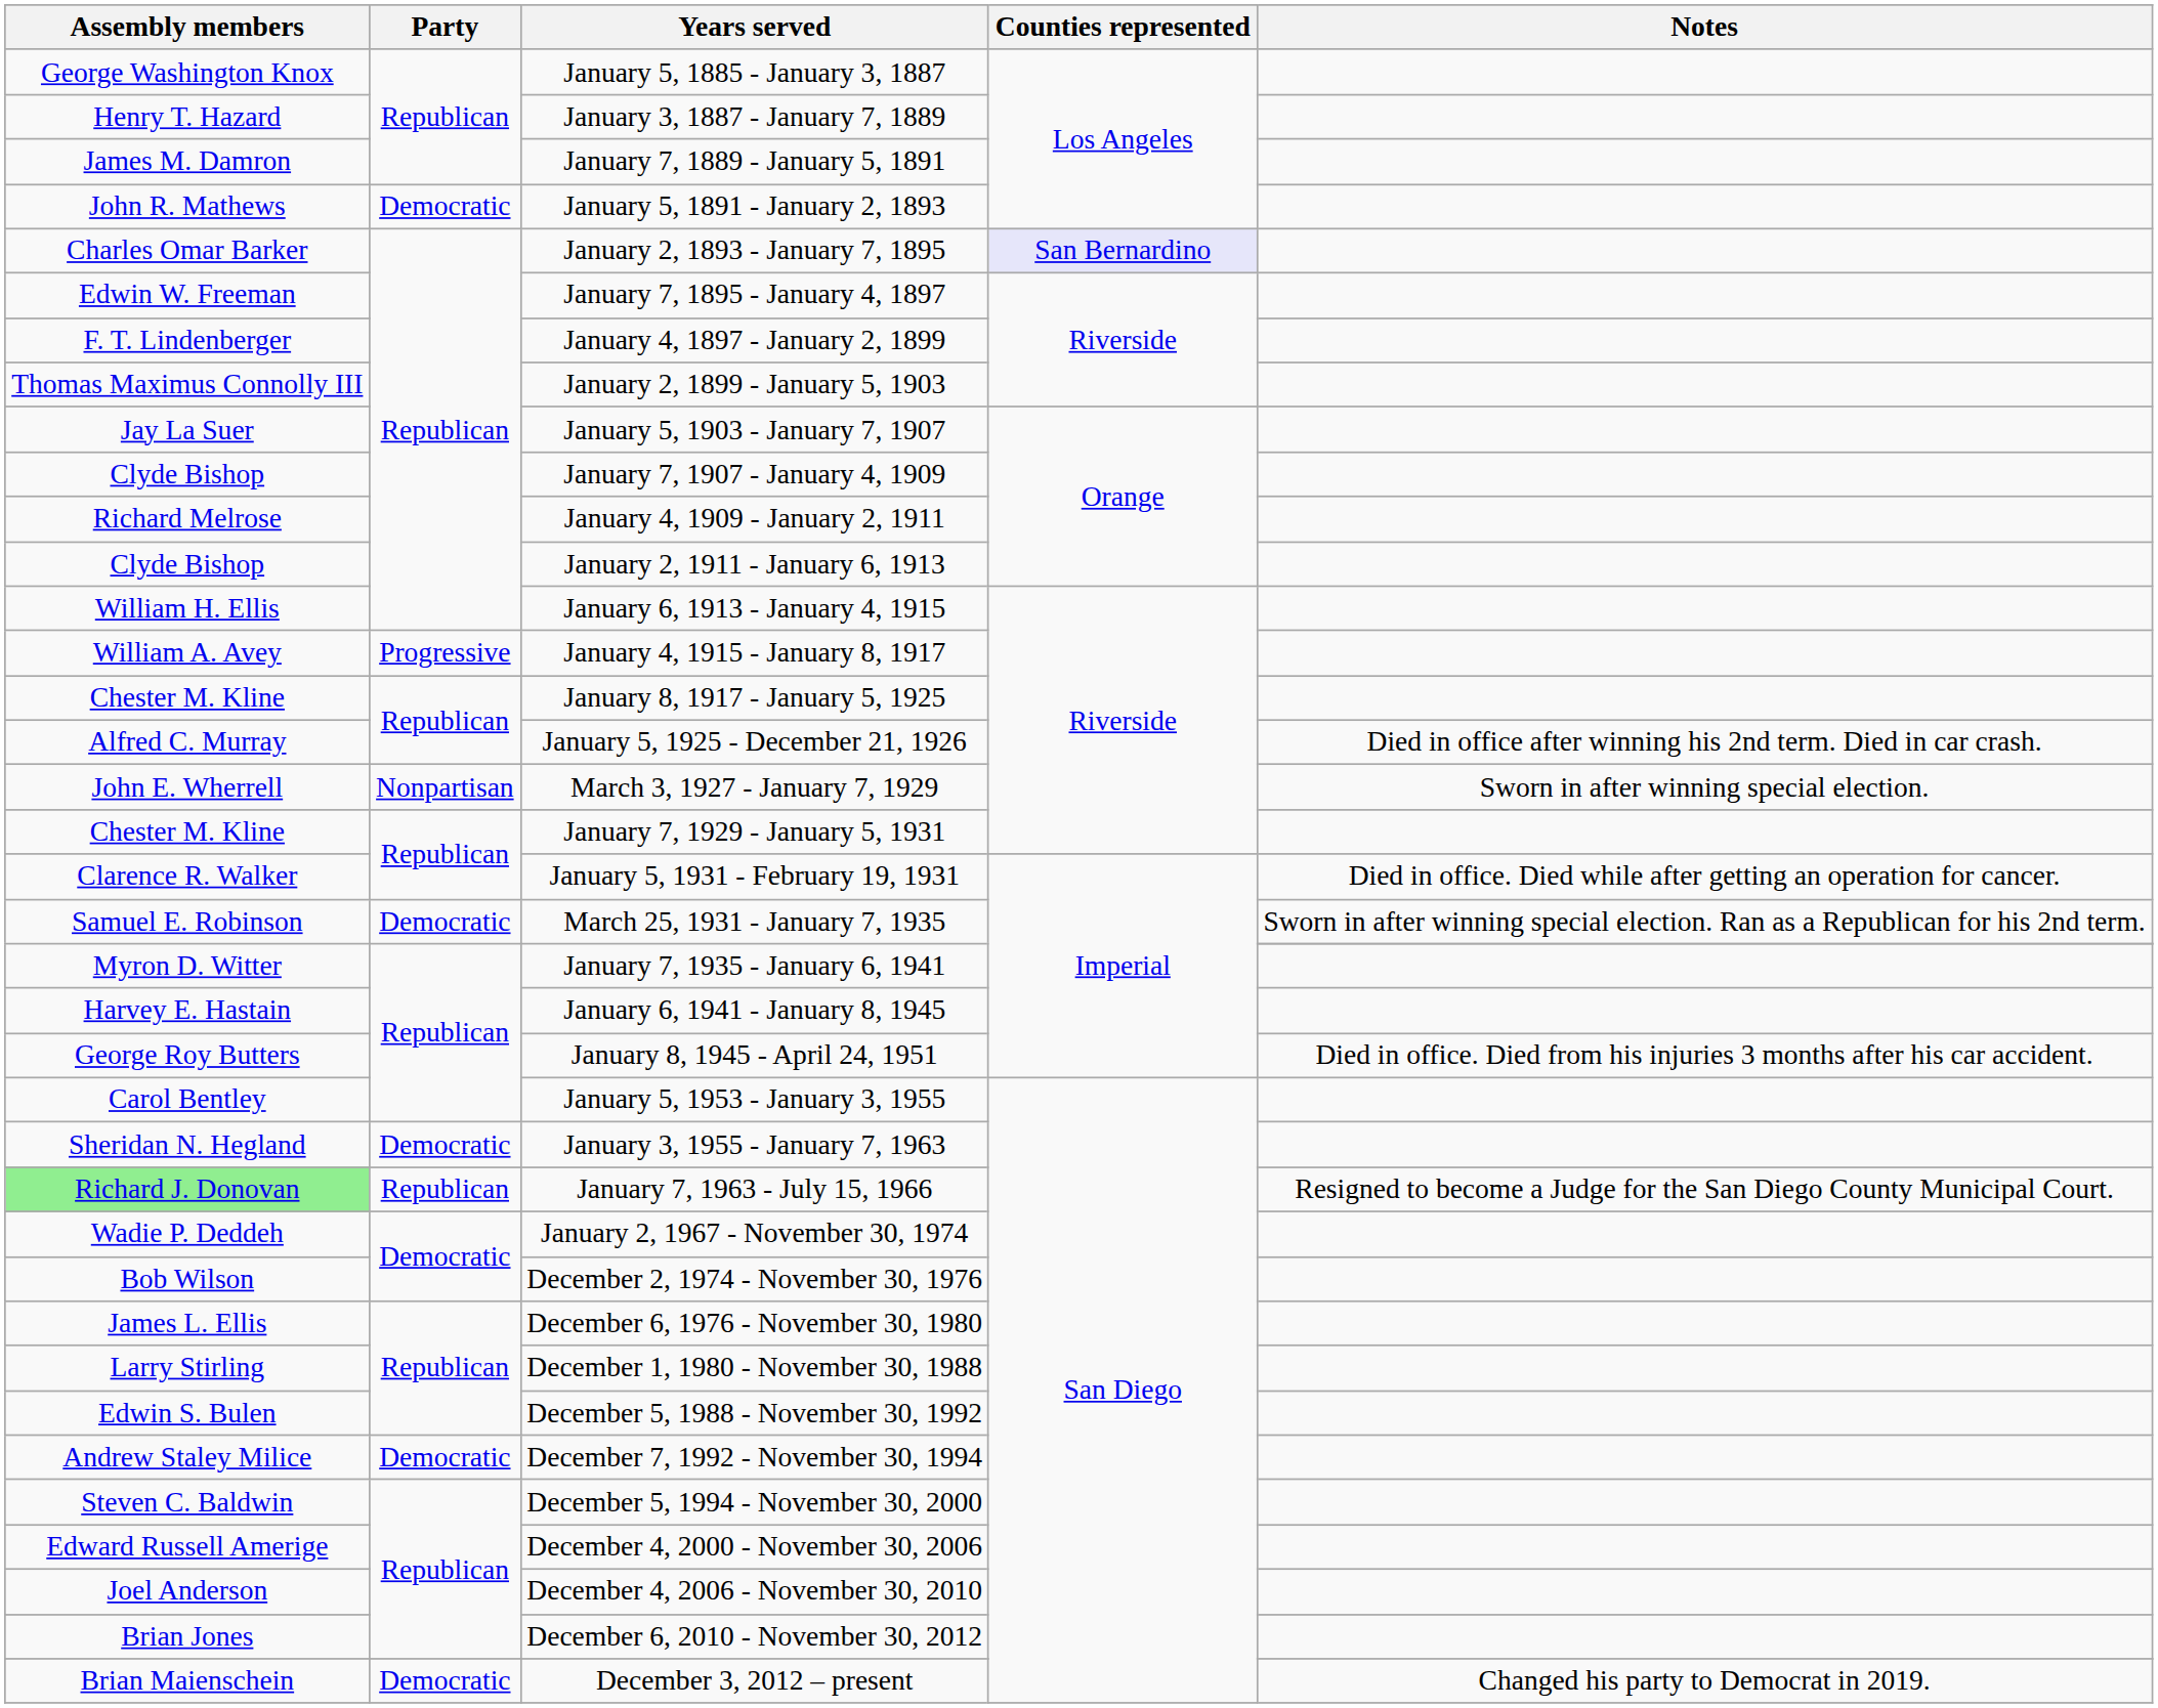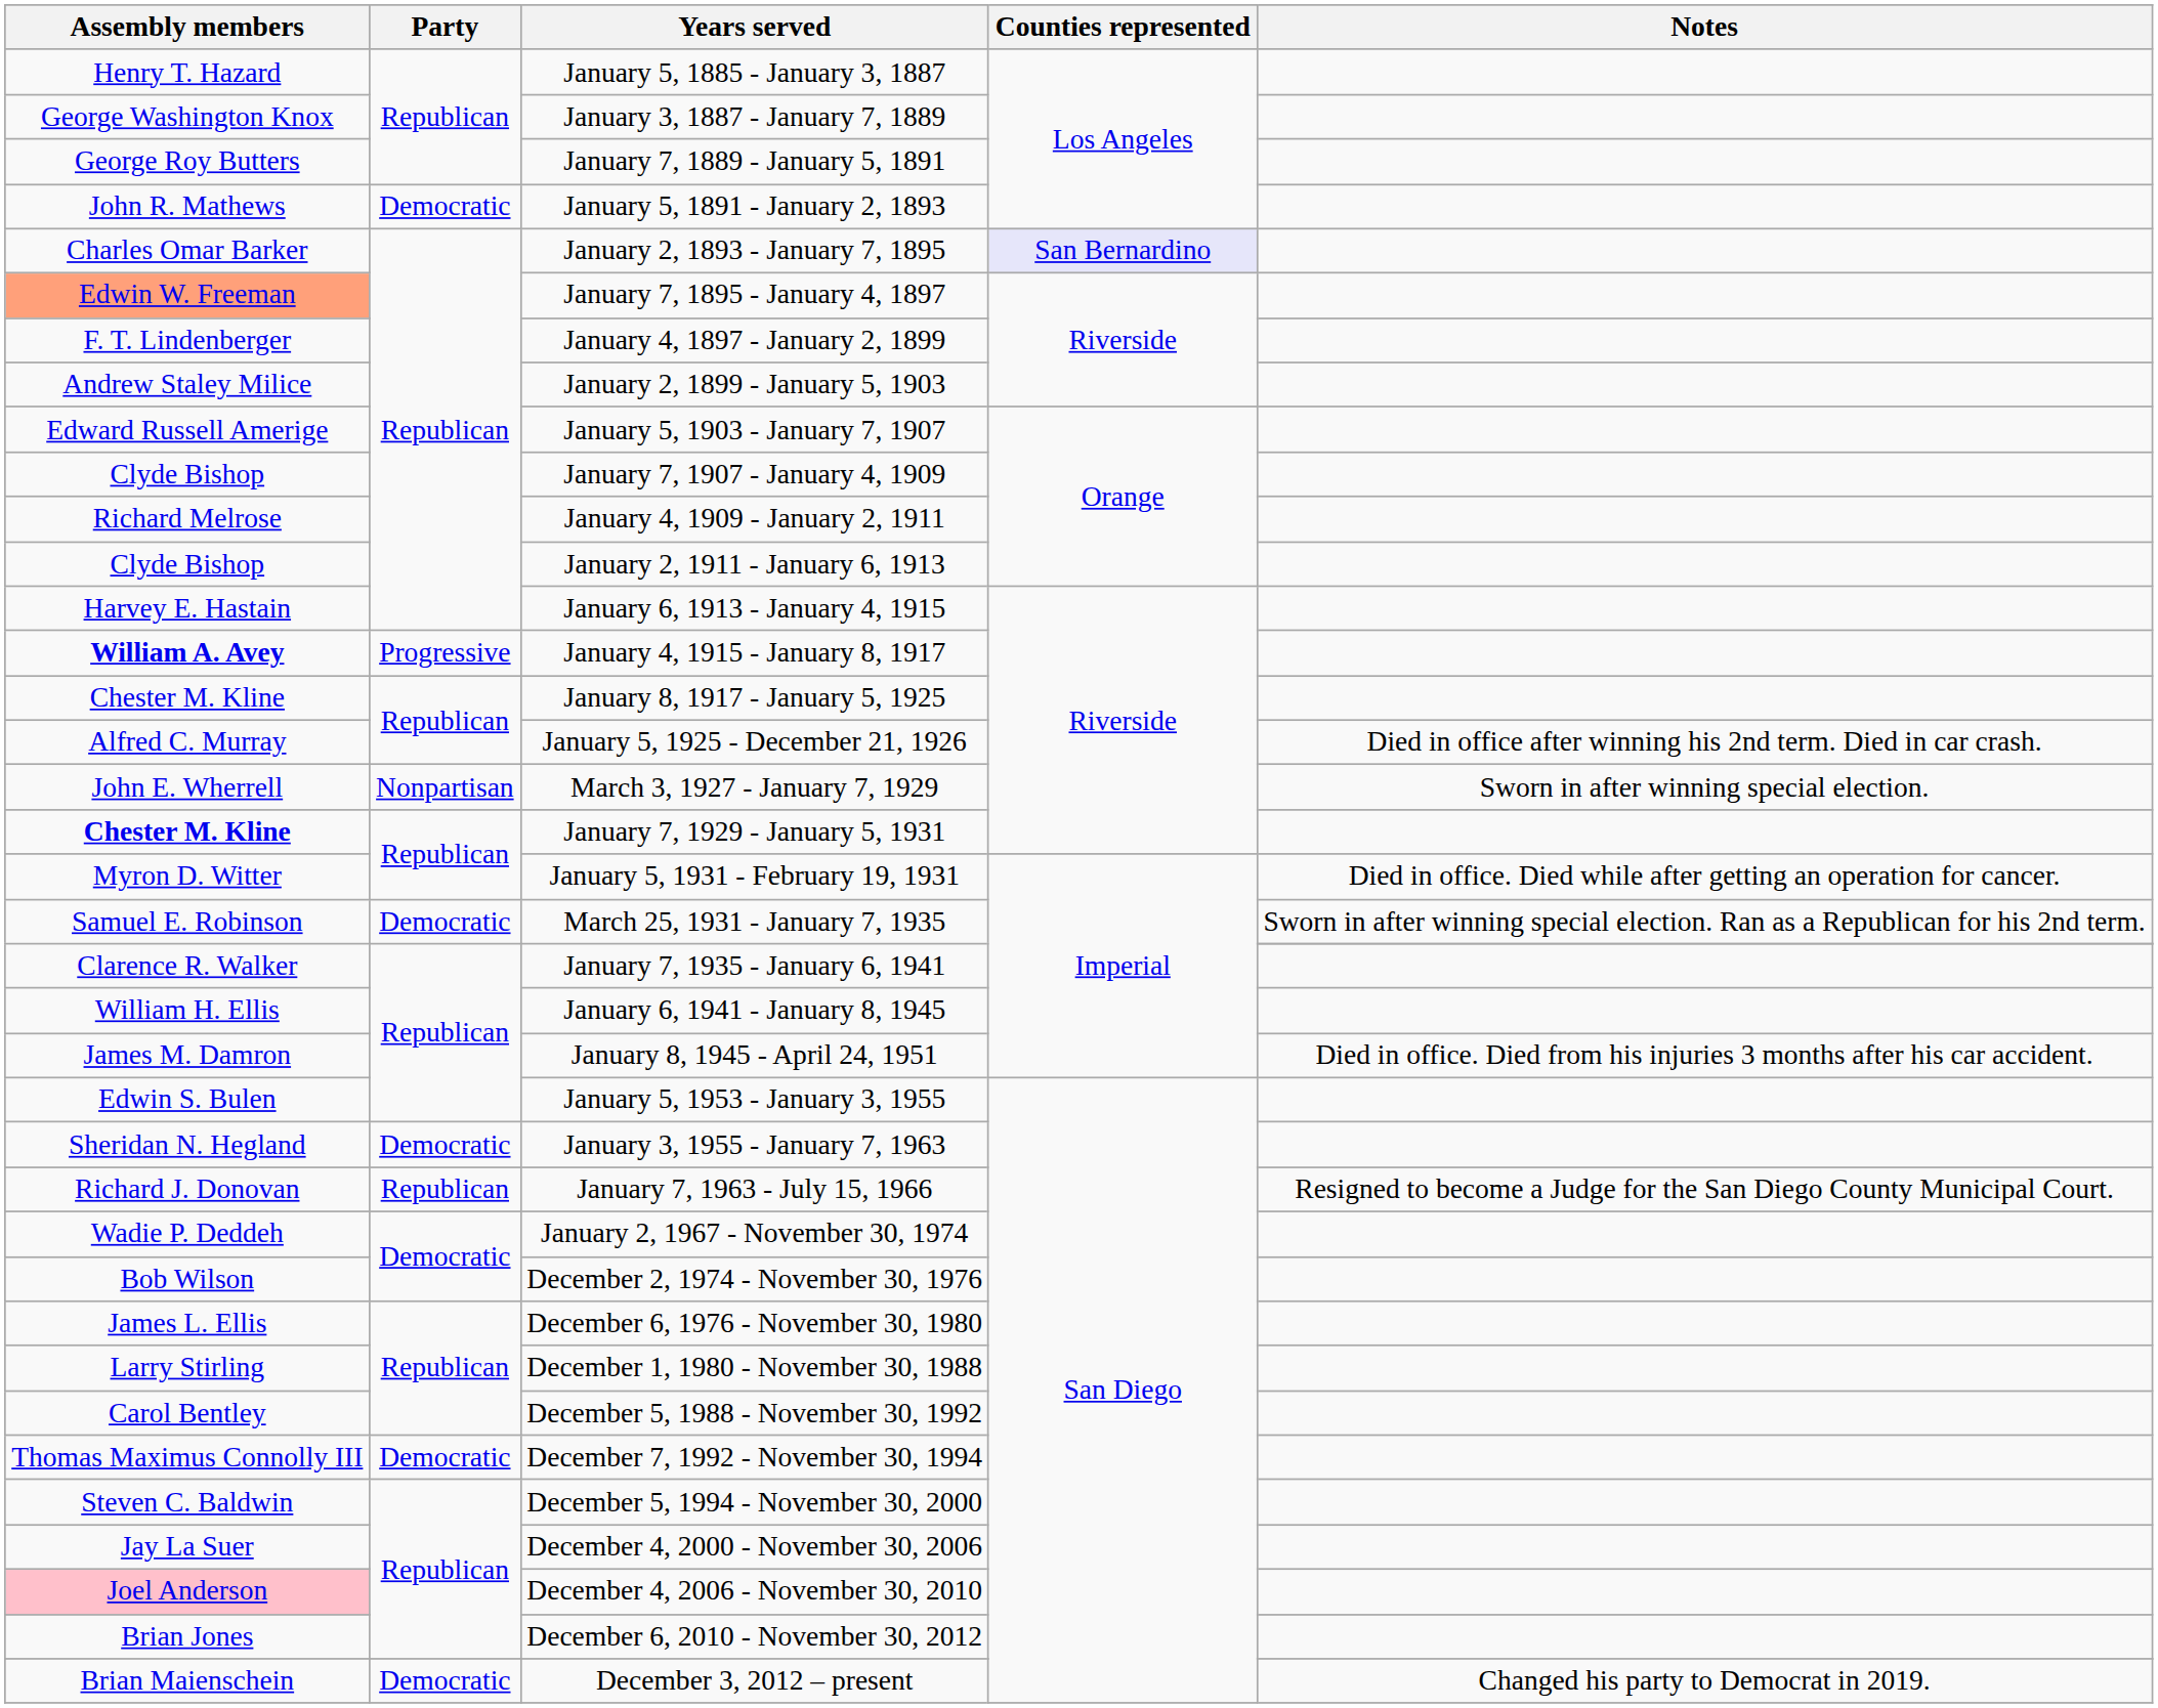January 5, 1885 - January 3, 1887 | Assembly members: George Washington Knox -> Henry T. Hazard
January 3, 1887 - January 7, 1889 | Assembly members: Henry T. Hazard -> George Washington Knox
January 7, 1889 - January 5, 1891 | Assembly members: James M. Damron -> George Roy Butters
January 7, 1895 - January 4, 1897 | Assembly members: no background -> lightsalmon background
January 2, 1899 - January 5, 1903 | Assembly members: Thomas Maximus Connolly III -> Andrew Staley Milice
January 5, 1903 - January 7, 1907 | Assembly members: Jay La Suer -> Edward Russell Amerige
January 6, 1913 - January 4, 1915 | Assembly members: William H. Ellis -> Harvey E. Hastain
January 4, 1915 - January 8, 1917 | Assembly members: normal -> bold
January 7, 1929 - January 5, 1931 | Assembly members: normal -> bold
January 5, 1931 - February 19, 1931 | Assembly members: Clarence R. Walker -> Myron D. Witter
January 7, 1935 - January 6, 1941 | Assembly members: Myron D. Witter -> Clarence R. Walker
January 6, 1941 - January 8, 1945 | Assembly members: Harvey E. Hastain -> William H. Ellis
January 8, 1945 - April 24, 1951 | Assembly members: George Roy Butters -> James M. Damron
January 5, 1953 - January 3, 1955 | Assembly members: Carol Bentley -> Edwin S. Bulen
January 7, 1963 - July 15, 1966 | Assembly members: lightgreen background -> no background
December 5, 1988 - November 30, 1992 | Assembly members: Edwin S. Bulen -> Carol Bentley
December 7, 1992 - November 30, 1994 | Assembly members: Andrew Staley Milice -> Thomas Maximus Connolly III
December 4, 2000 - November 30, 2006 | Assembly members: Edward Russell Amerige -> Jay La Suer
December 4, 2006 - November 30, 2010 | Assembly members: no background -> pink background
